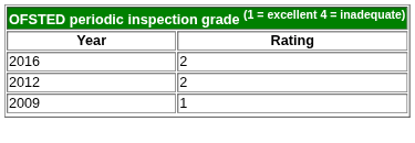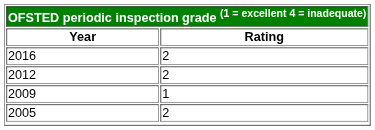+ row: 2005 | 2
